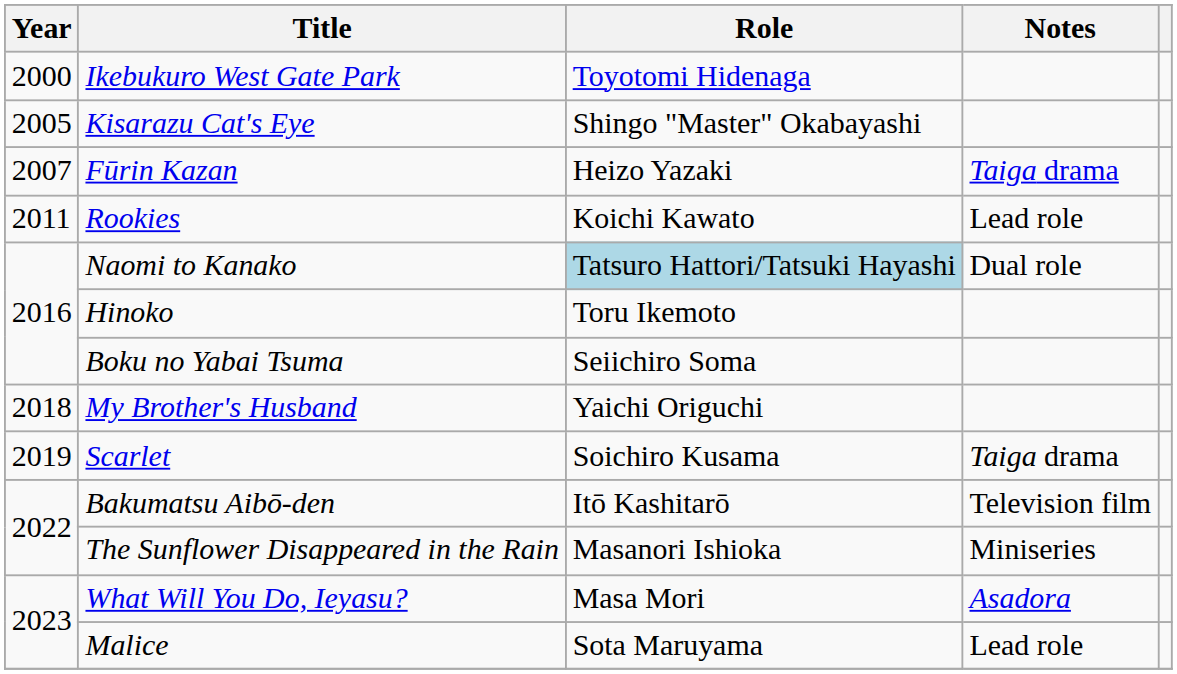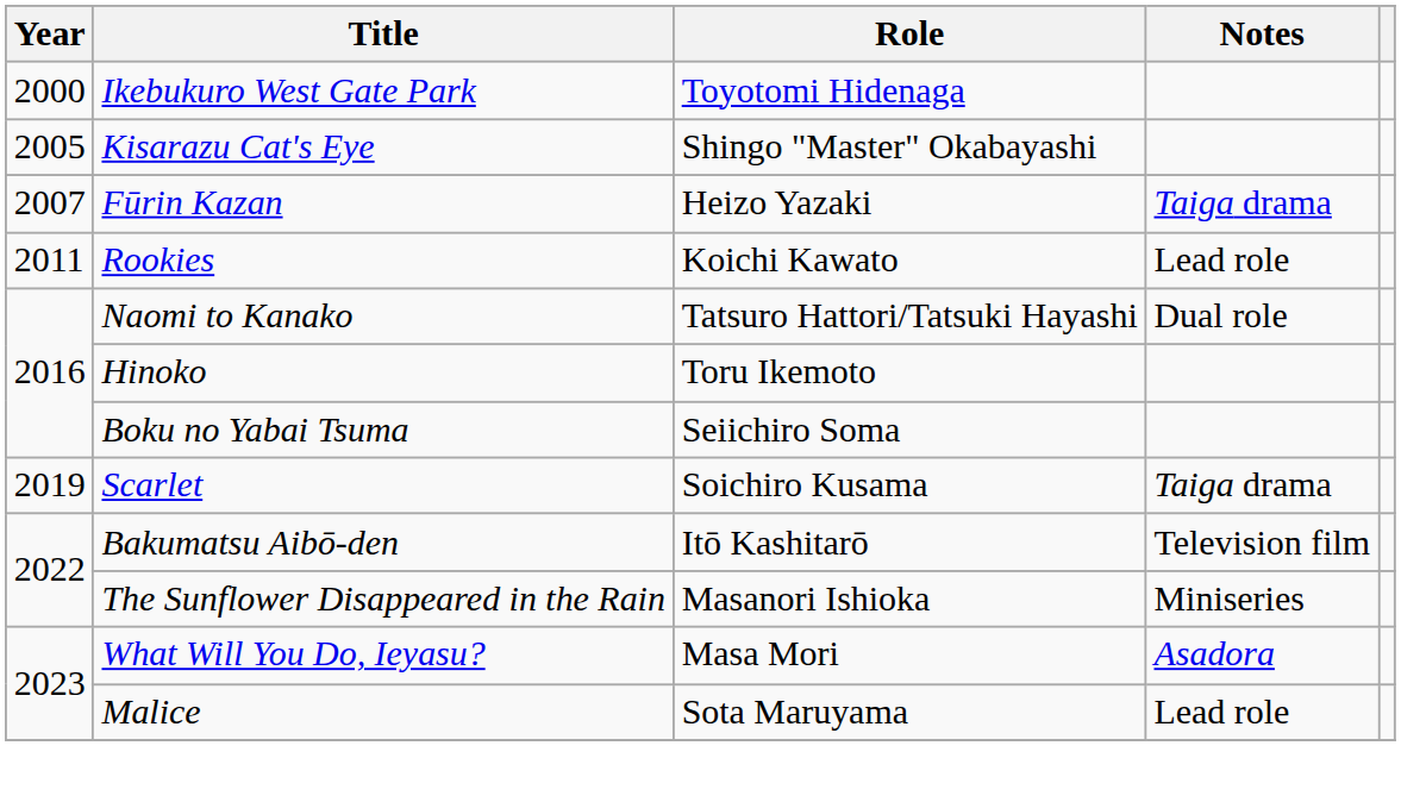Naomi to Kanako | Role: lightblue background -> no background
- row: 2018 | My Brother's Husband | Yaichi Origuchi
